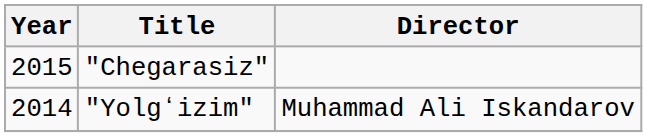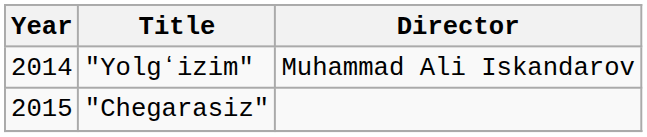rows swapped: "Yolgʻizim" <-> "Chegarasiz"
